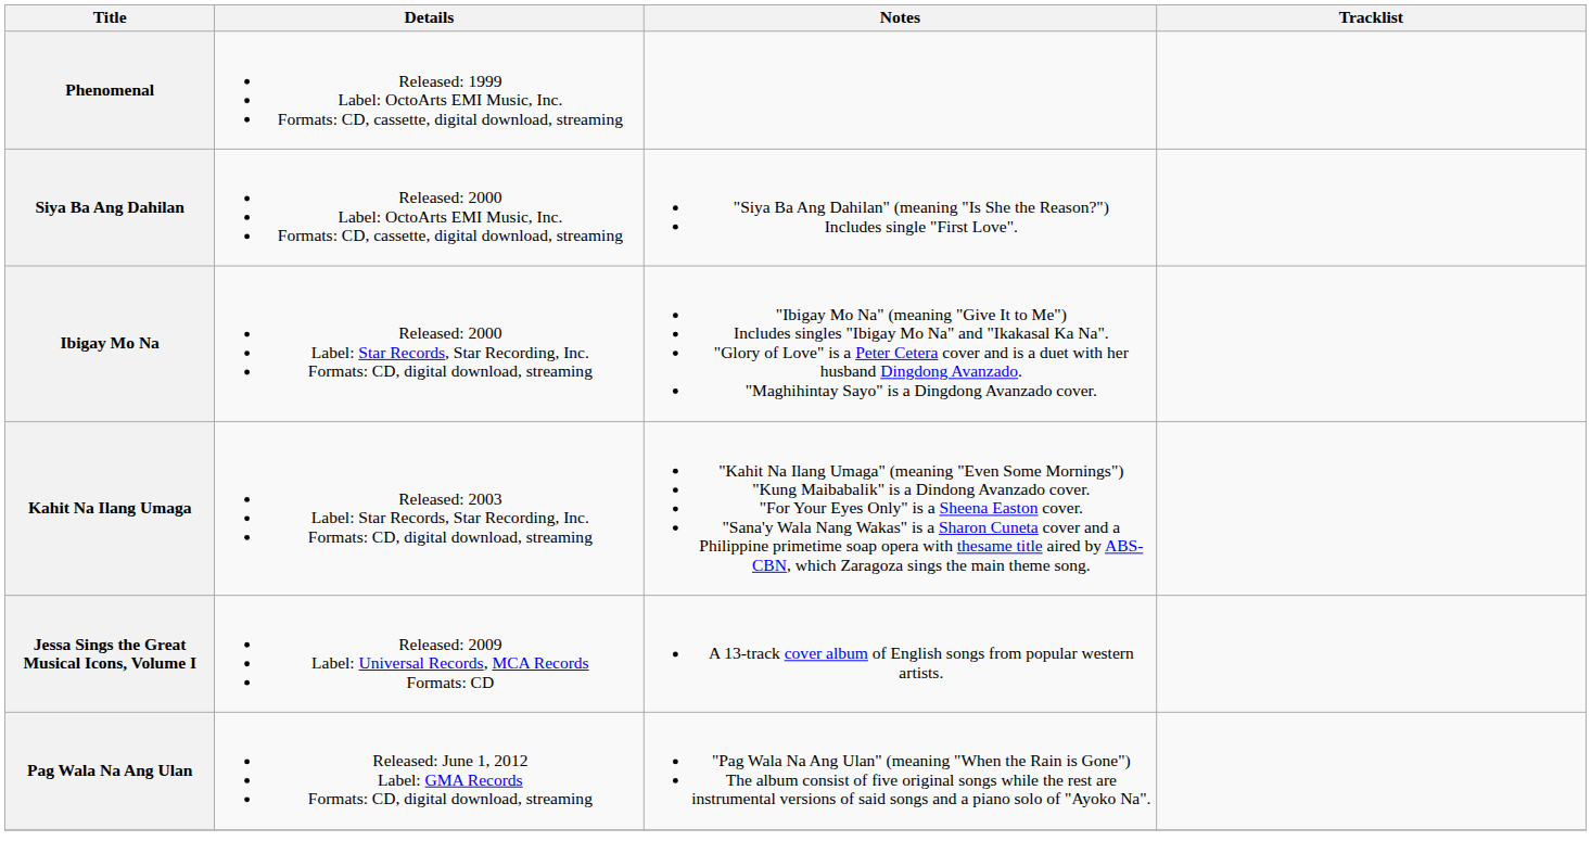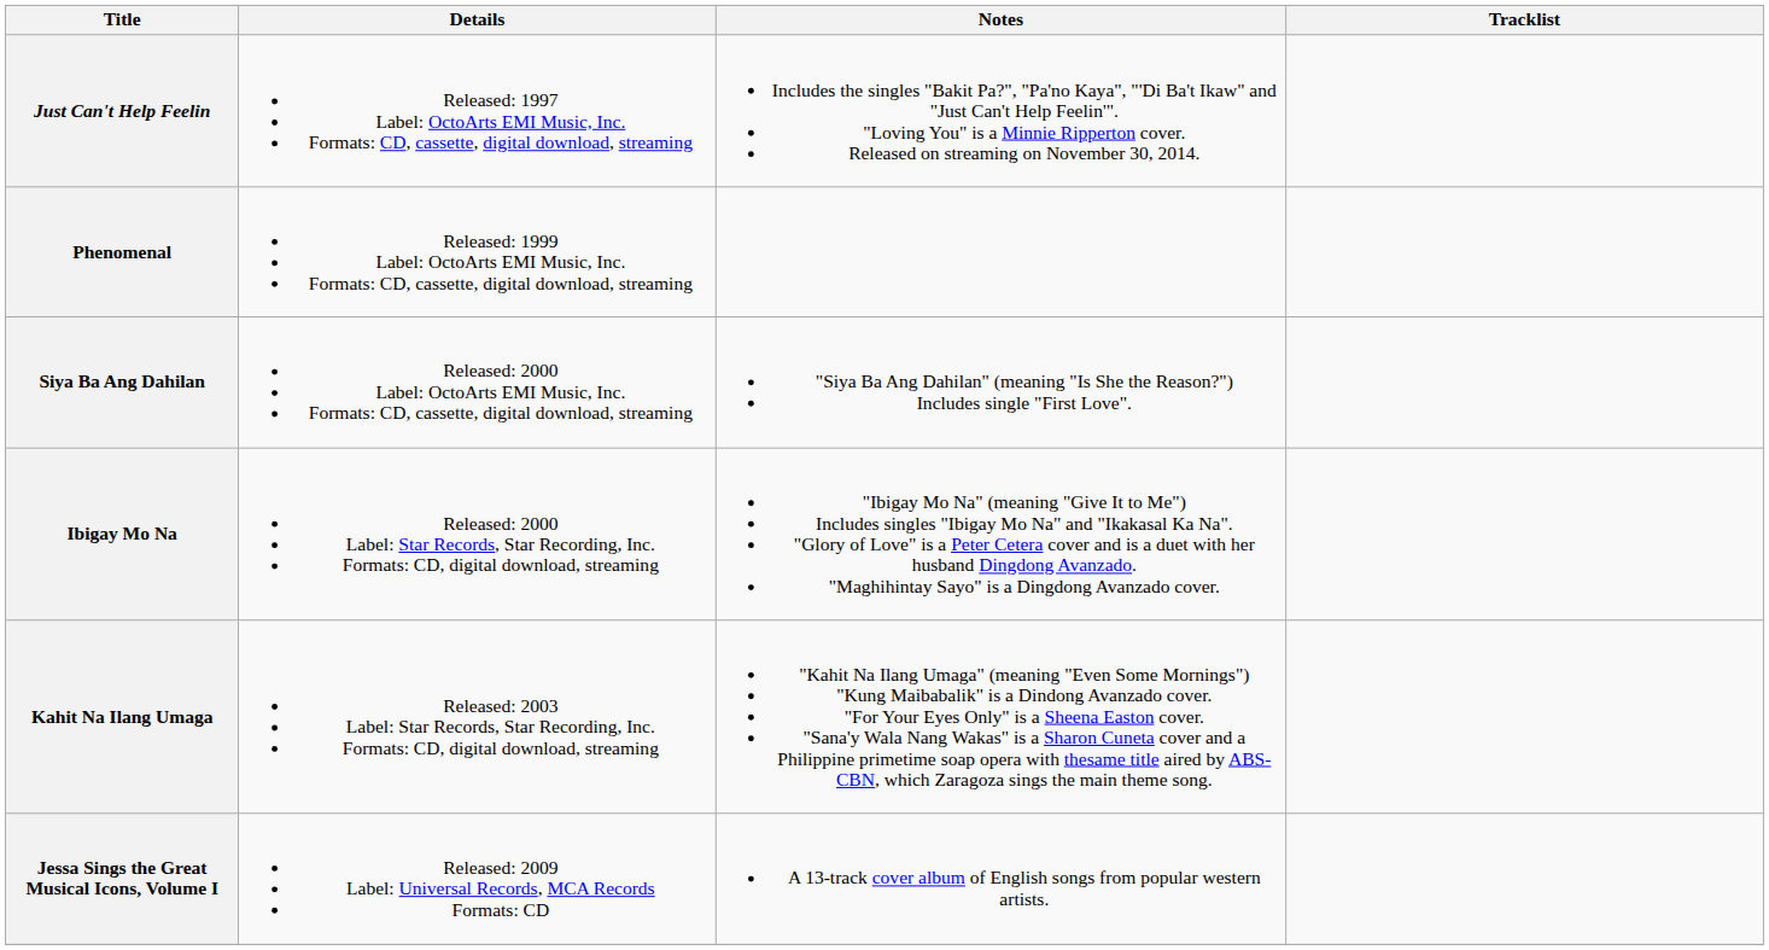+ row: Just Can't Help Feelin | Released: 1997 Label: OctoArts EMI Music, Inc. Formats: CD, cassette, digital download, streaming | Includes the singles "Bakit Pa?", "Pa'no Kaya", "'Di Ba't Ikaw" and "Just Can't Help Feelin'". "Loving You" is a Minnie Ripperton cover. Released on streaming on November 30, 2014.
- row: Pag Wala Na Ang Ulan | Released: June 1, 2012 Label: GMA Records Formats: CD, digital download, streaming | "Pag Wala Na Ang Ulan" (meaning "When the Rain is Gone") The album consist of five original songs while the rest are instrumental versions of said songs and a piano solo of "Ayoko Na".
